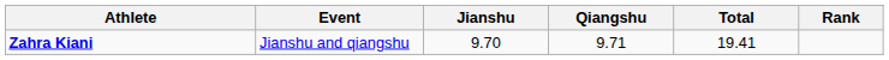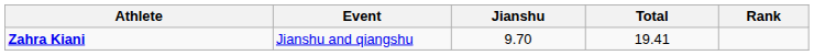- column: Qiangshu | 9.71
